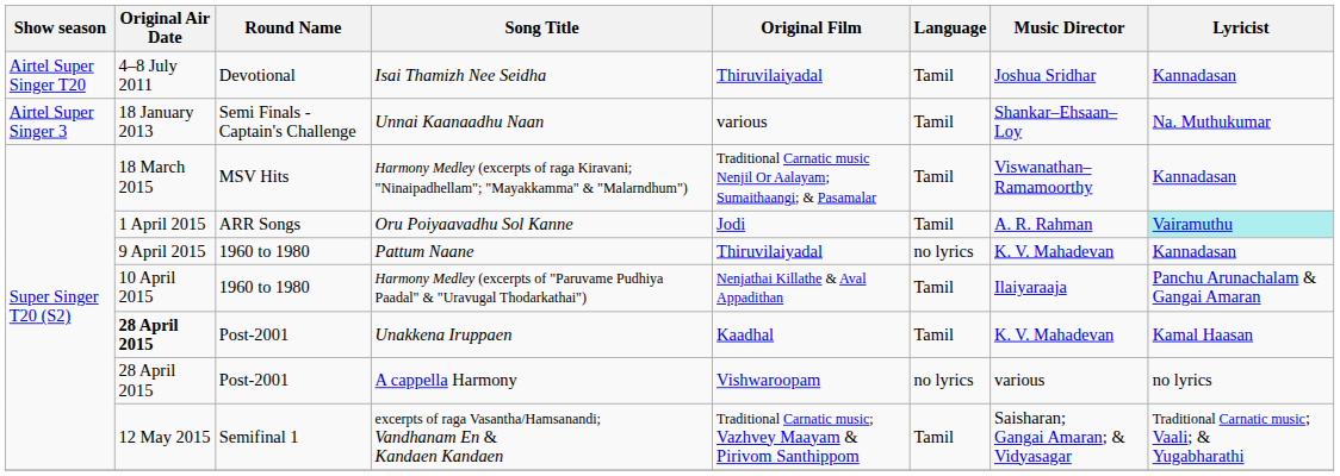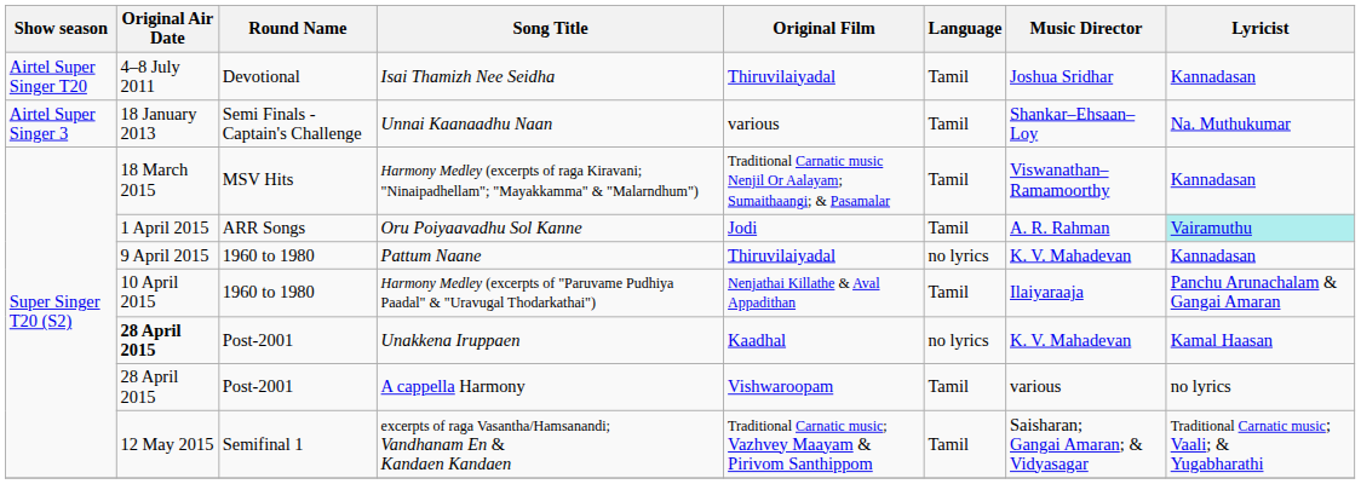Unakkena Iruppaen | Language: Tamil -> no lyrics
A cappella Harmony | Language: no lyrics -> Tamil
